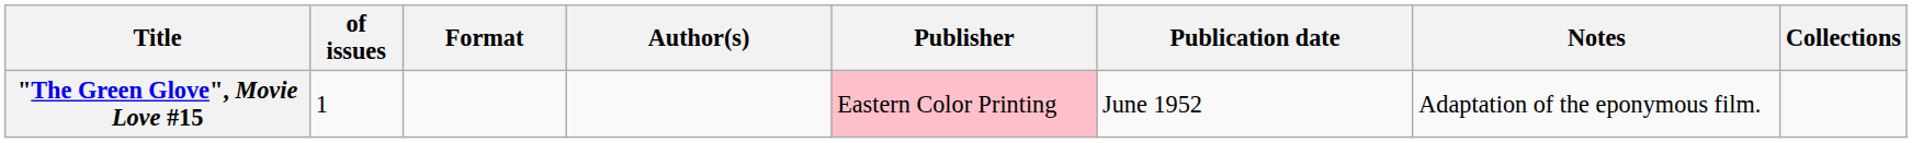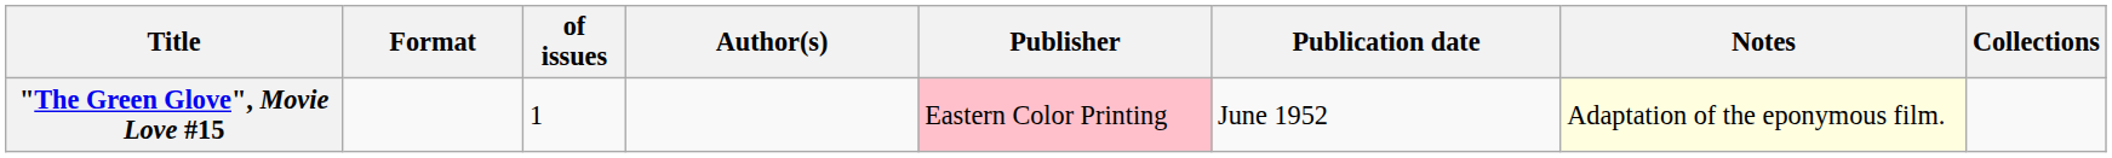columns swapped: of issues <-> Format
"The Green Glove", Movie Love #15 | Notes: no background -> lightyellow background
